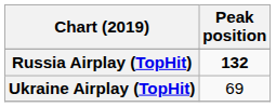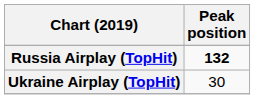Ukraine Airplay (TopHit) | Peak position: 69 -> 30
